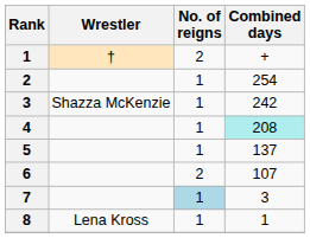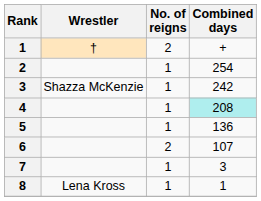5 | Combined days: 137 -> 136
7 | No. of reigns: lightblue background -> no background
